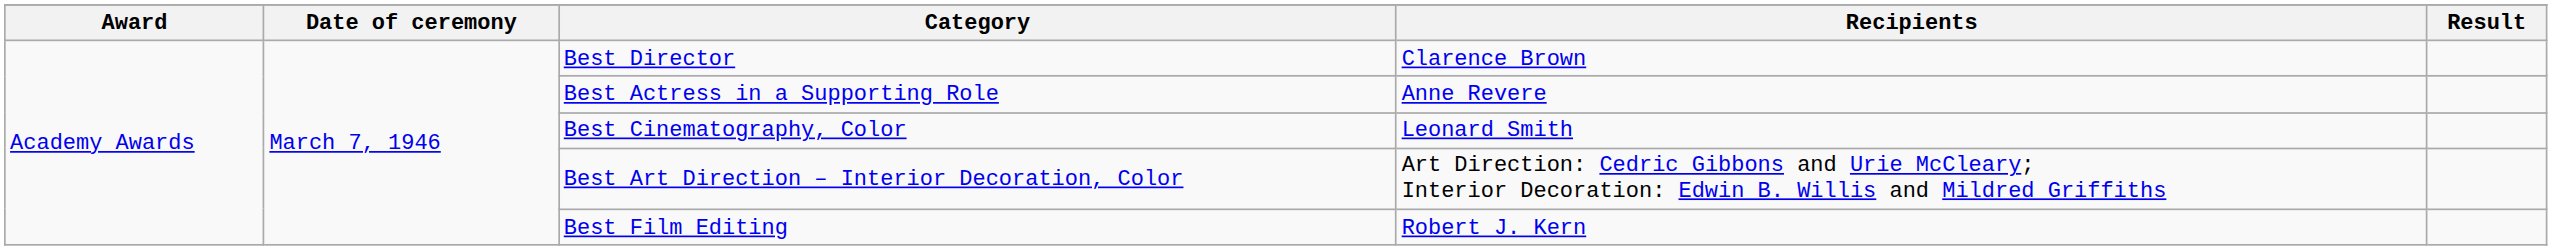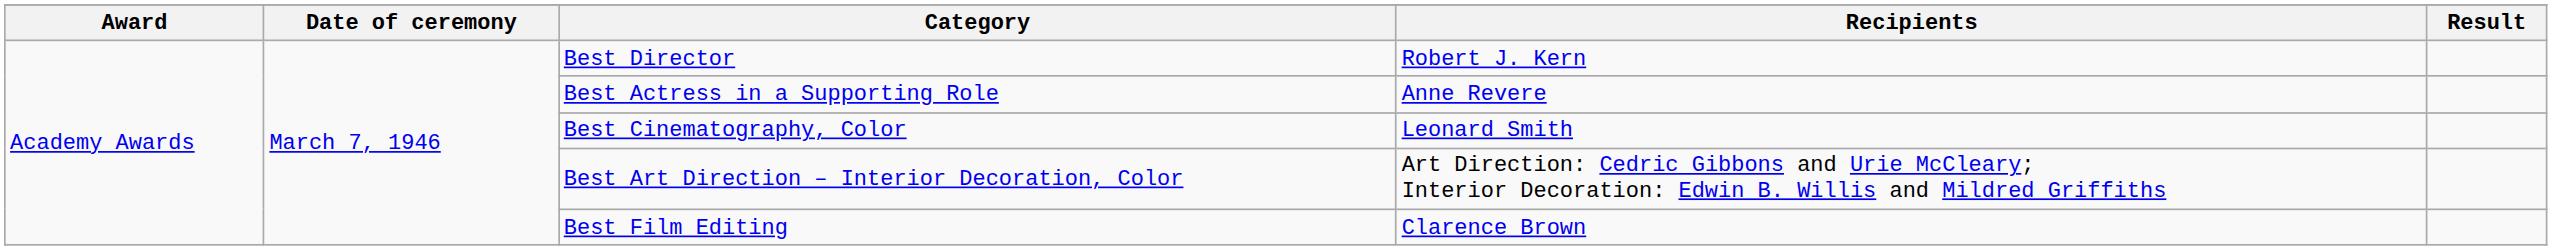Best Director | Recipients: Clarence Brown -> Robert J. Kern
Best Film Editing | Recipients: Robert J. Kern -> Clarence Brown
